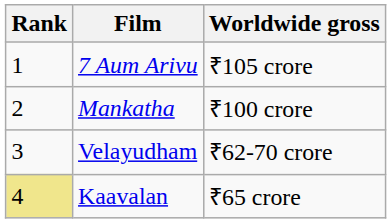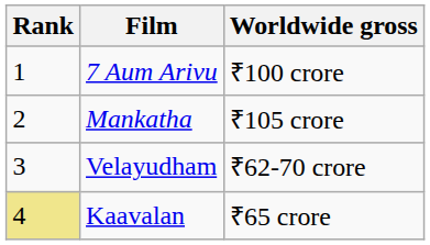7 Aum Arivu | Worldwide gross: ₹105 crore -> ₹100 crore
Mankatha | Worldwide gross: ₹100 crore -> ₹105 crore
